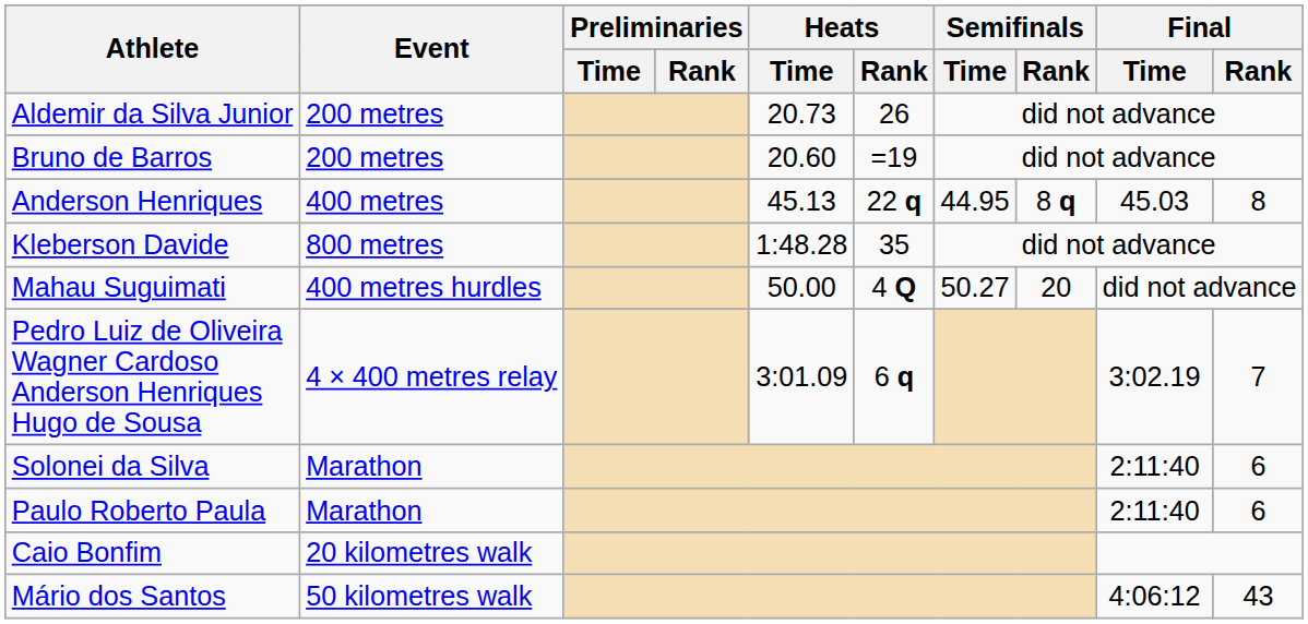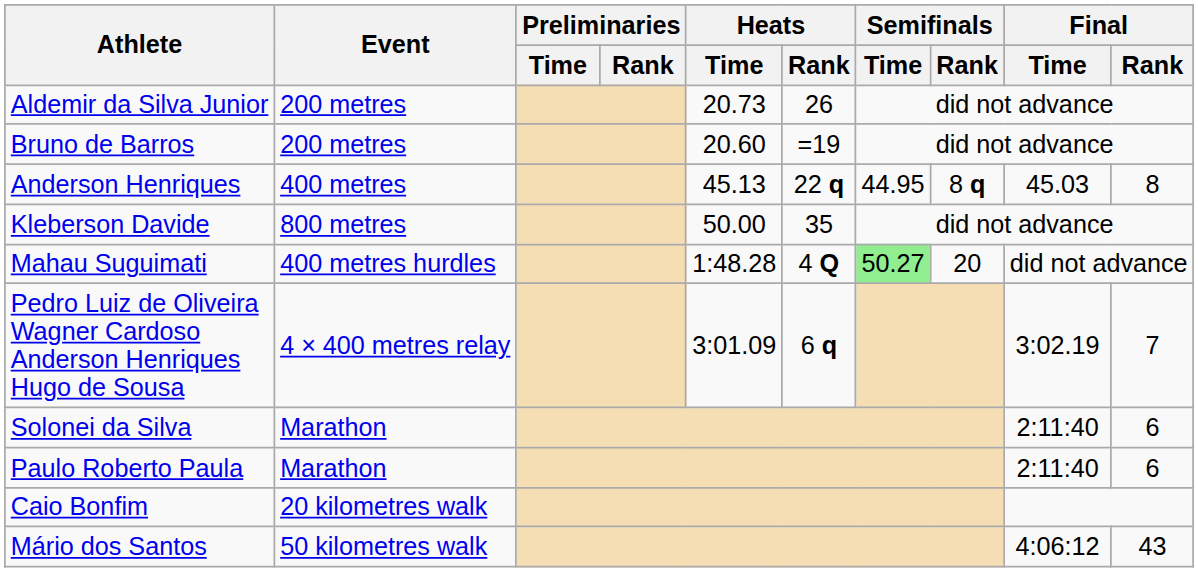Kleberson Davide | Heats / Time: 1:48.28 -> 50.00
Mahau Suguimati | Heats / Time: 50.00 -> 1:48.28
Mahau Suguimati | Semifinals / Time: no background -> lightgreen background
